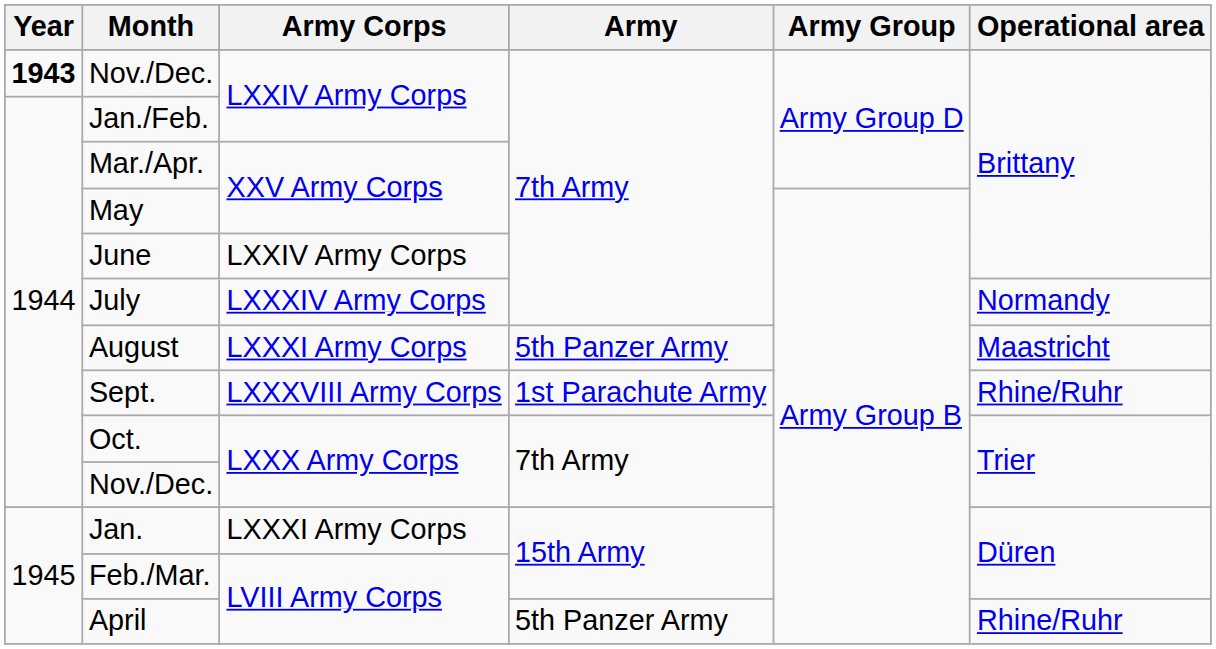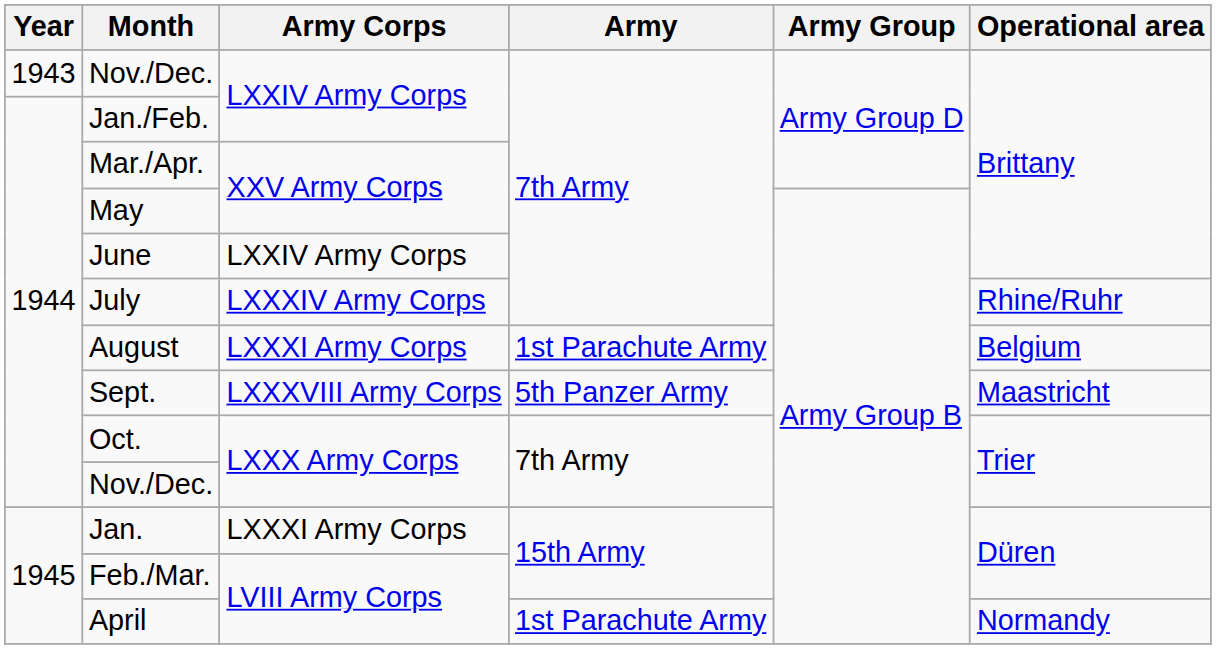Nov./Dec. / LXXIV Army Corps | Year: bold -> normal
July | Operational area: Normandy -> Rhine/Ruhr
August | Army: 5th Panzer Army -> 1st Parachute Army
August | Operational area: Maastricht -> Belgium
Sept. | Army: 1st Parachute Army -> 5th Panzer Army
Sept. | Operational area: Rhine/Ruhr -> Maastricht
April | Army: 5th Panzer Army -> 1st Parachute Army
April | Operational area: Rhine/Ruhr -> Normandy
